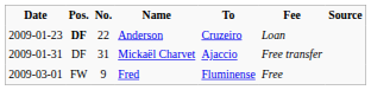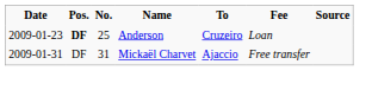Anderson | No.: 22 -> 25
- row: 2009-03-01 | FW | 9 | Fred | Fluminense | Free
